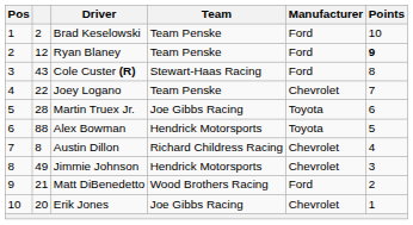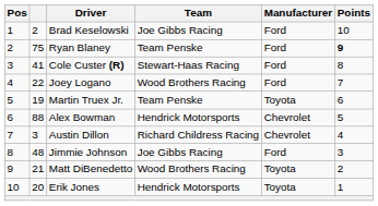Brad Keselowski | Team: Team Penske -> Joe Gibbs Racing
Ryan Blaney | column 2: 12 -> 75
Cole Custer (R) | column 2: 43 -> 41
Joey Logano | Team: Team Penske -> Wood Brothers Racing
Joey Logano | Manufacturer: Chevrolet -> Ford
Martin Truex Jr. | column 2: 28 -> 19
Martin Truex Jr. | Team: Joe Gibbs Racing -> Team Penske
Alex Bowman | Manufacturer: Toyota -> Chevrolet
Austin Dillon | column 2: 8 -> 3
Jimmie Johnson | column 2: 49 -> 48
Jimmie Johnson | Team: Hendrick Motorsports -> Joe Gibbs Racing
Jimmie Johnson | Manufacturer: Chevrolet -> Ford
Matt DiBenedetto | Manufacturer: Ford -> Toyota
Erik Jones | Team: Joe Gibbs Racing -> Hendrick Motorsports
Erik Jones | Manufacturer: Chevrolet -> Toyota
